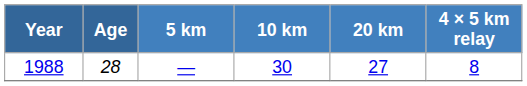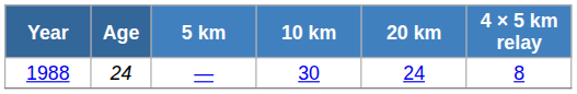1988 | Age: 28 -> 24
1988 | 20 km: 27 -> 24
